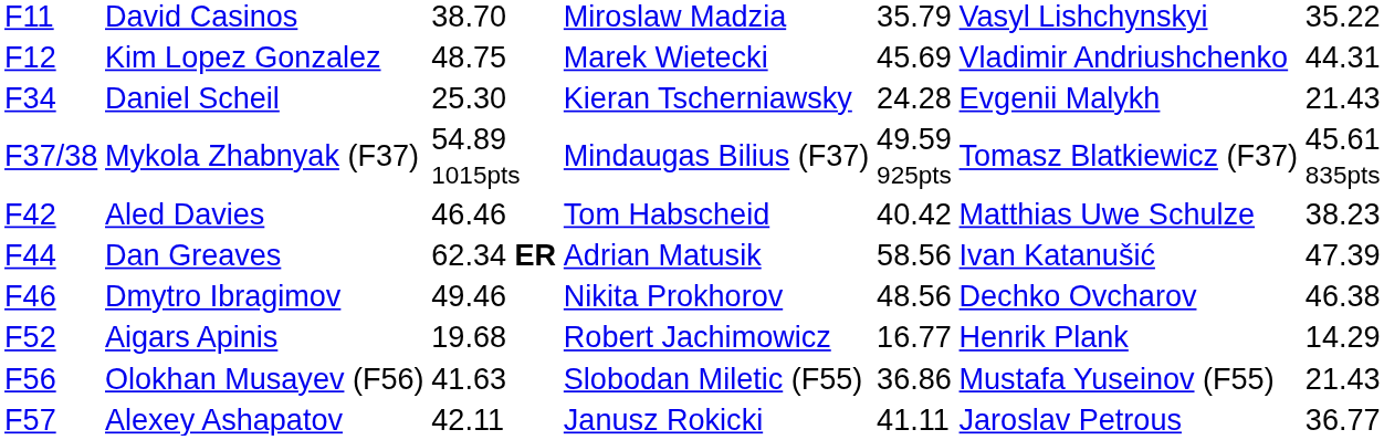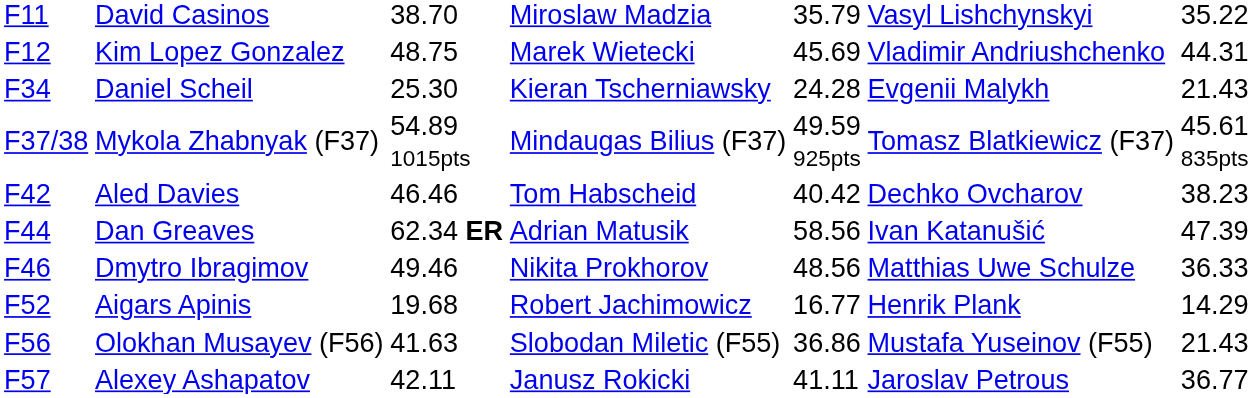Aled Davies | column 6: Matthias Uwe Schulze -> Dechko Ovcharov
Dmytro Ibragimov | column 6: Dechko Ovcharov -> Matthias Uwe Schulze
Dmytro Ibragimov | column 7: 46.38 -> 36.33
